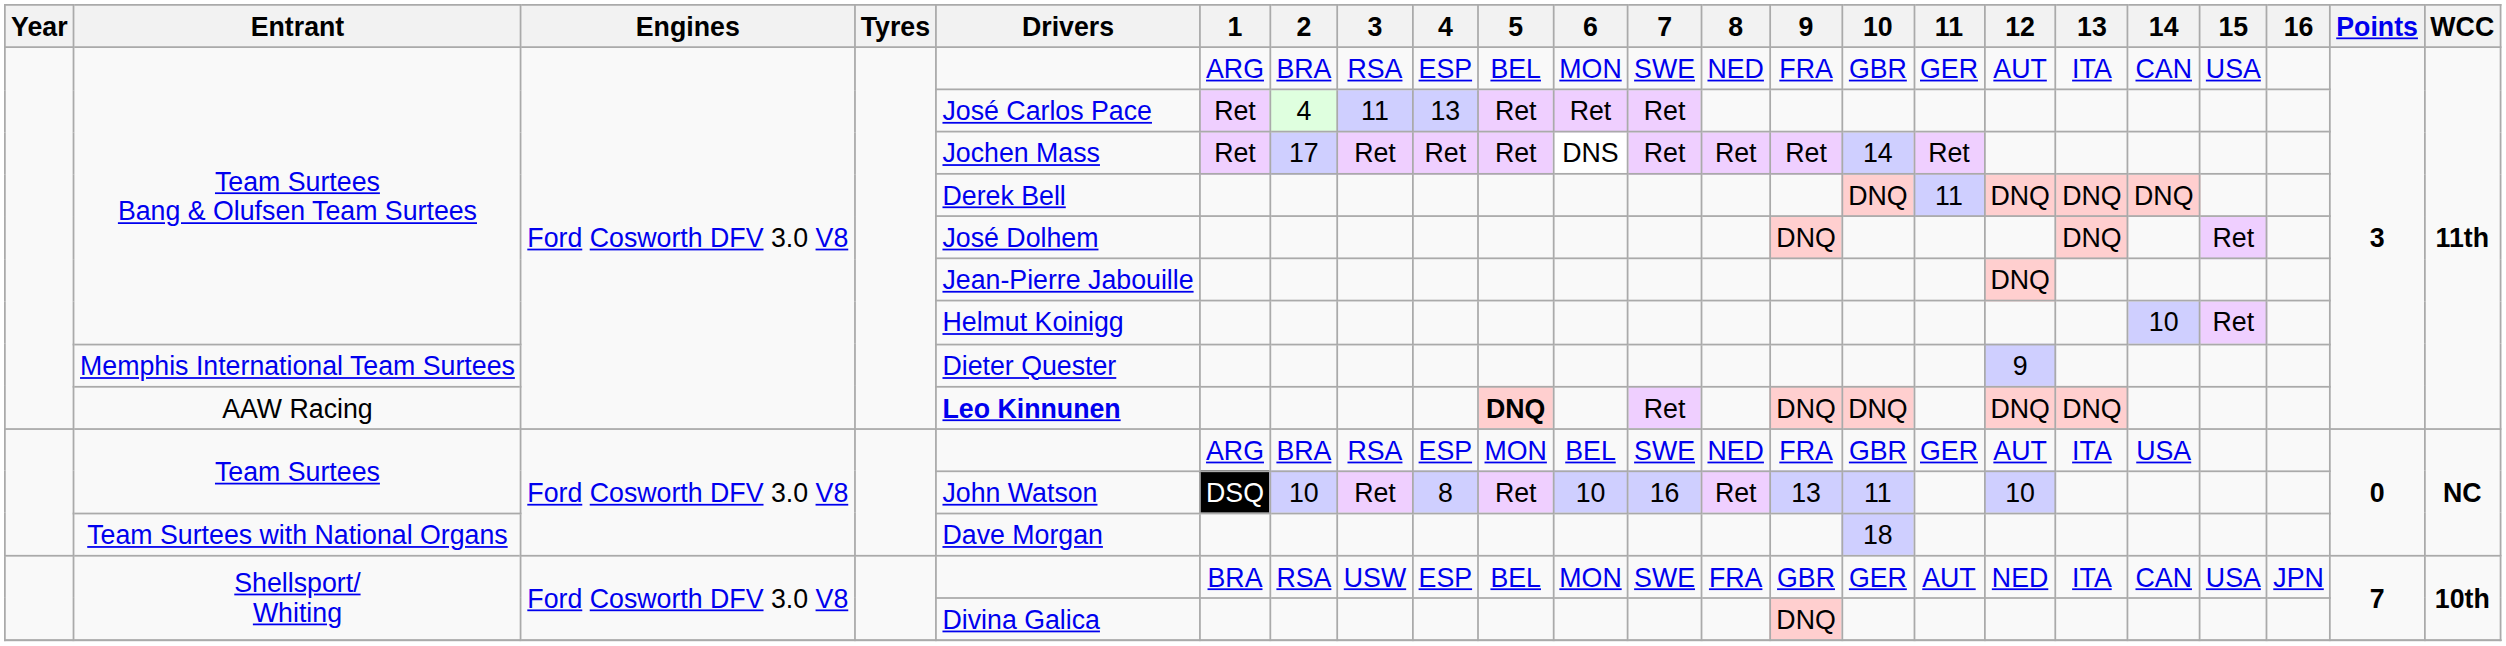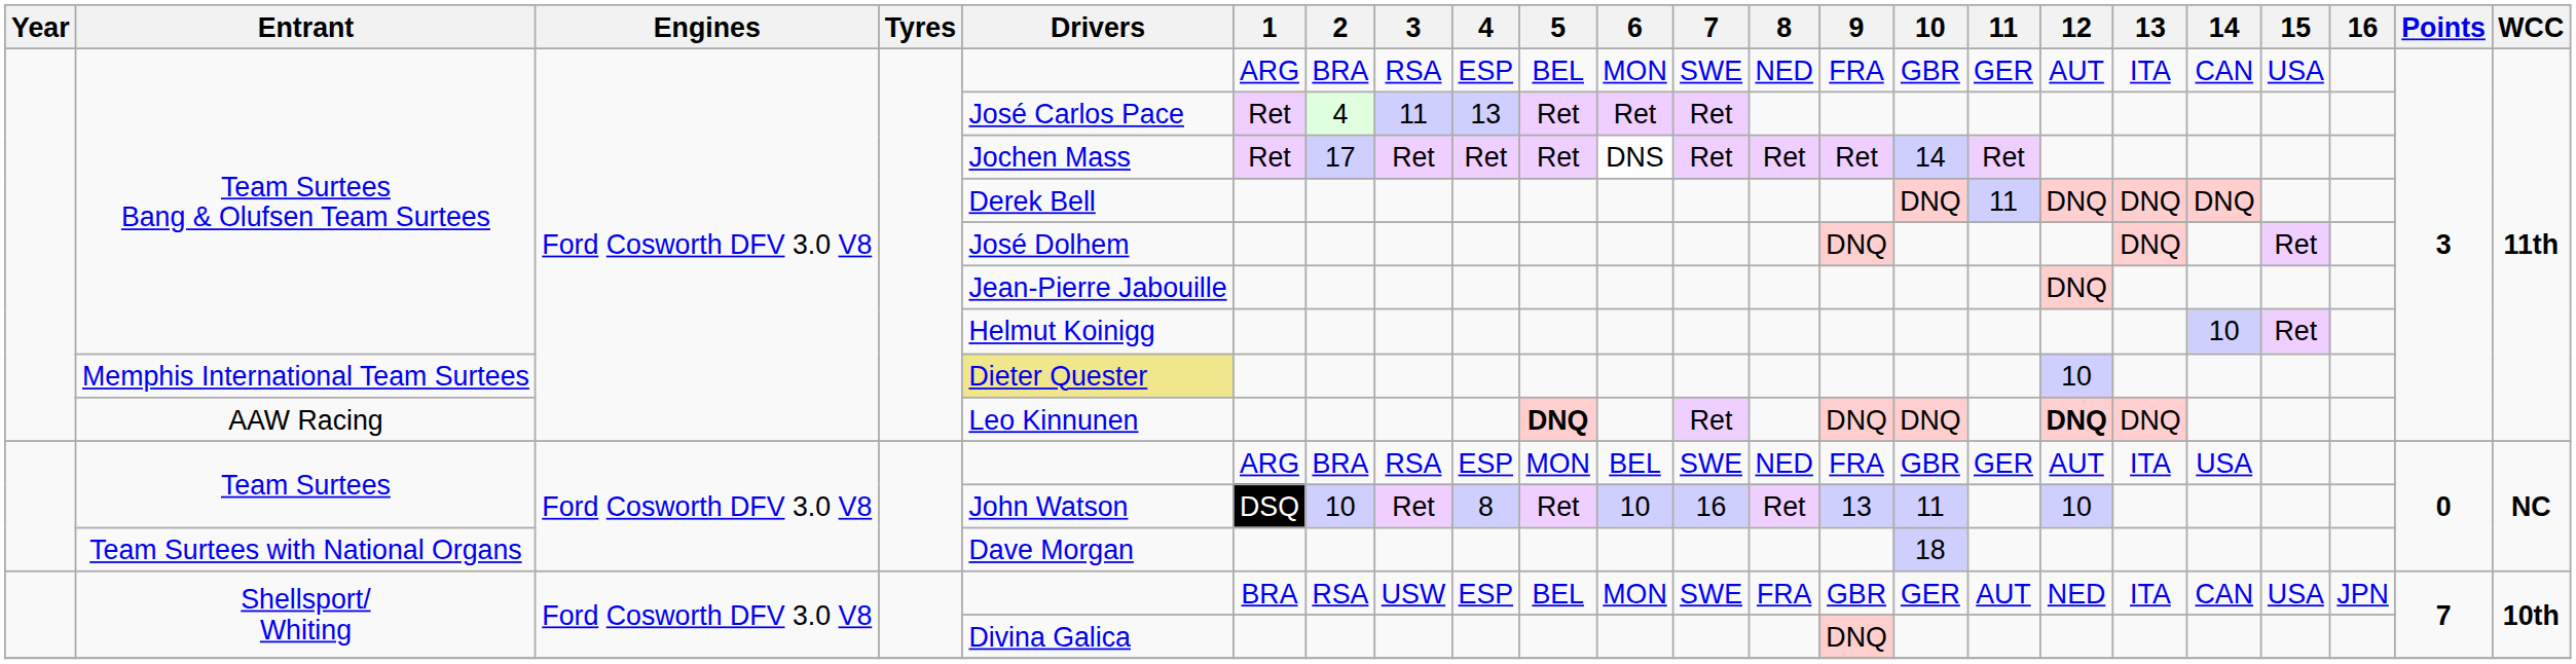Memphis International Team Surtees | Drivers: no background -> khaki background
Memphis International Team Surtees | 12: 9 -> 10
AAW Racing | Drivers: bold -> normal
AAW Racing | 12: normal -> bold
